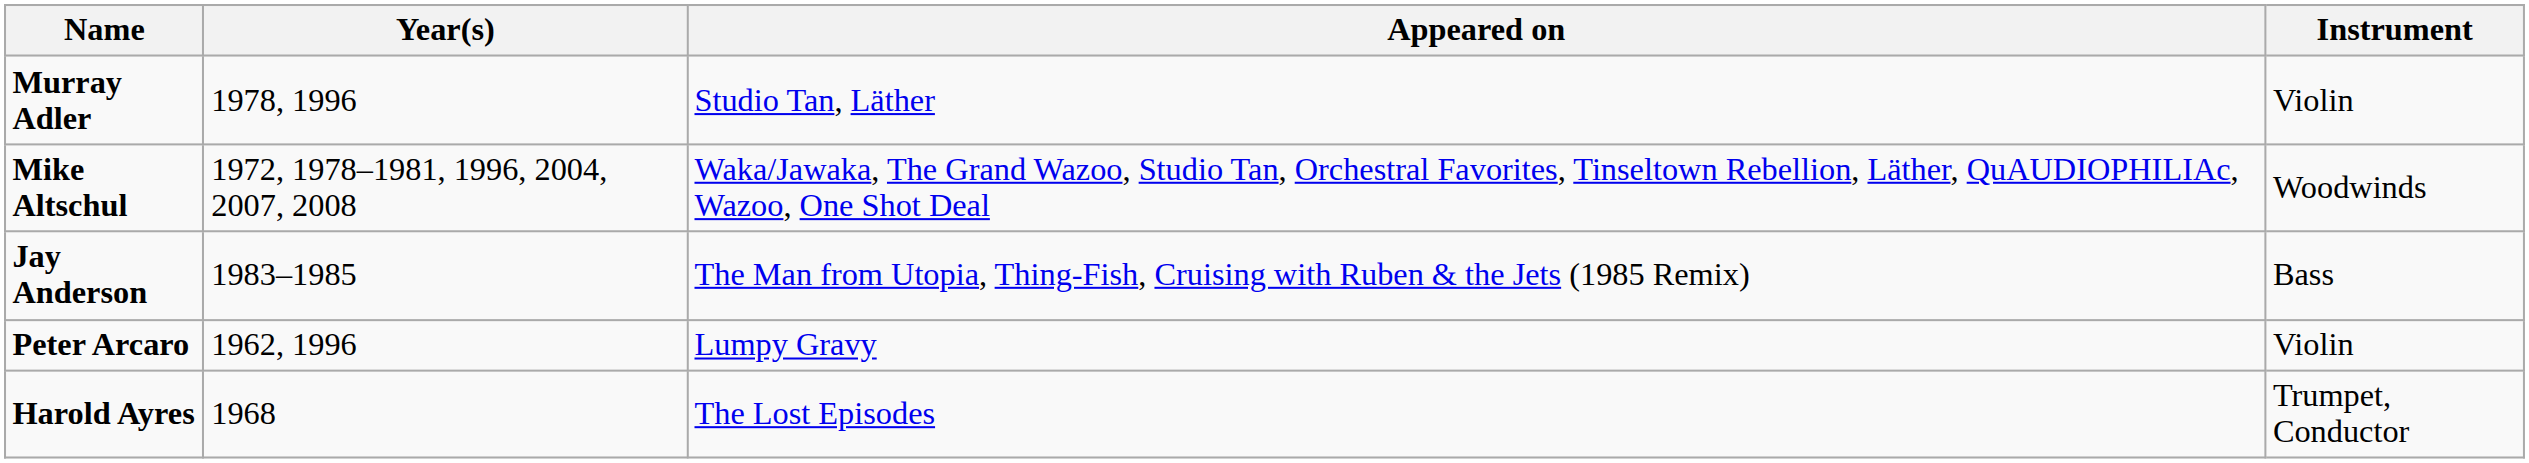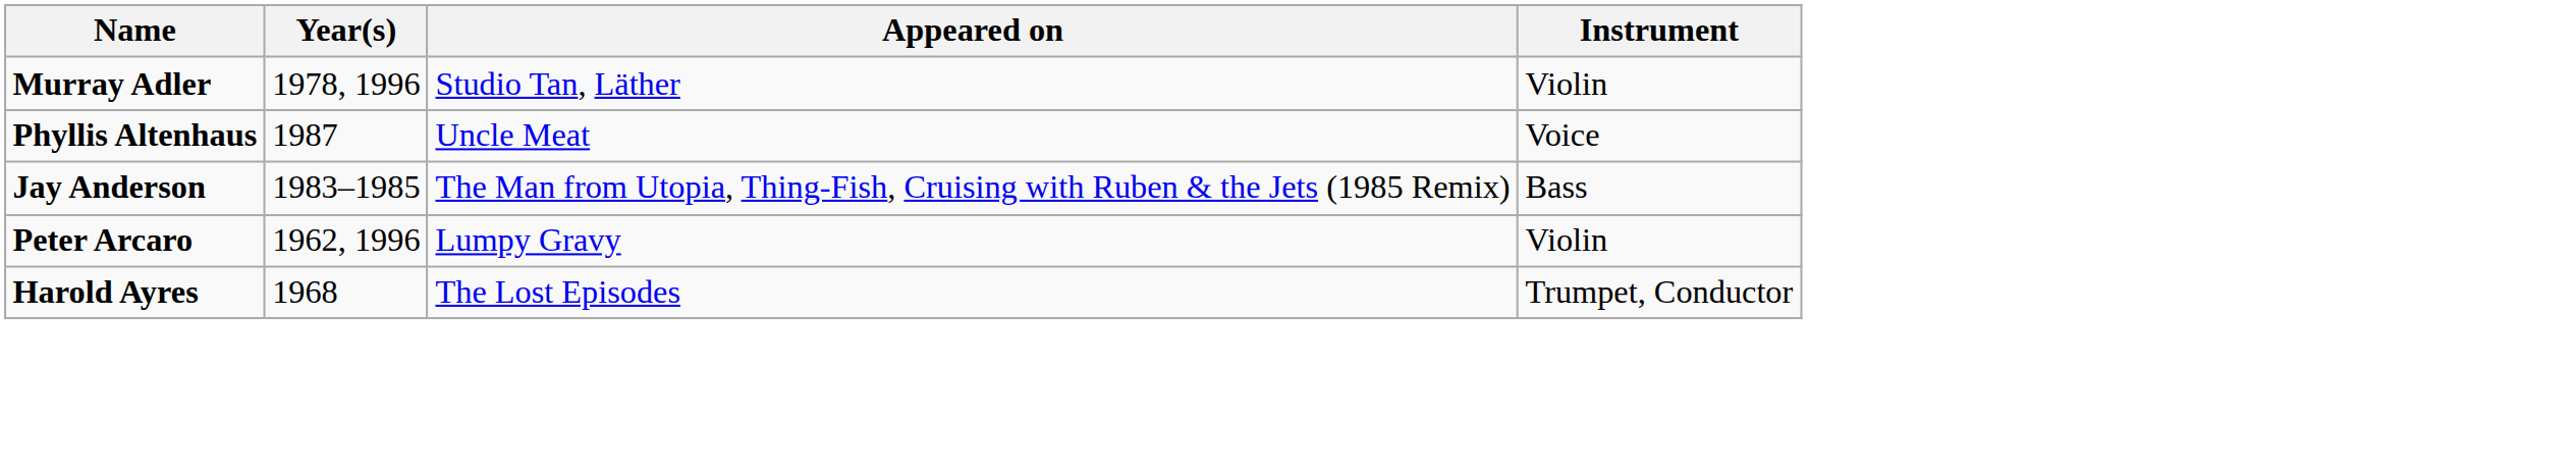+ row: Phyllis Altenhaus | 1987 | Uncle Meat | Voice
- row: Mike Altschul | 1972, 1978–1981, 1996, 2004, 2007, 2008 | Waka/Jawaka, The Grand Wazoo, Studio Tan, Orchestral Favorites, Tinseltown Rebellion, Läther, QuAUDIOPHILIAc, Wazoo, One Shot Deal | Woodwinds
